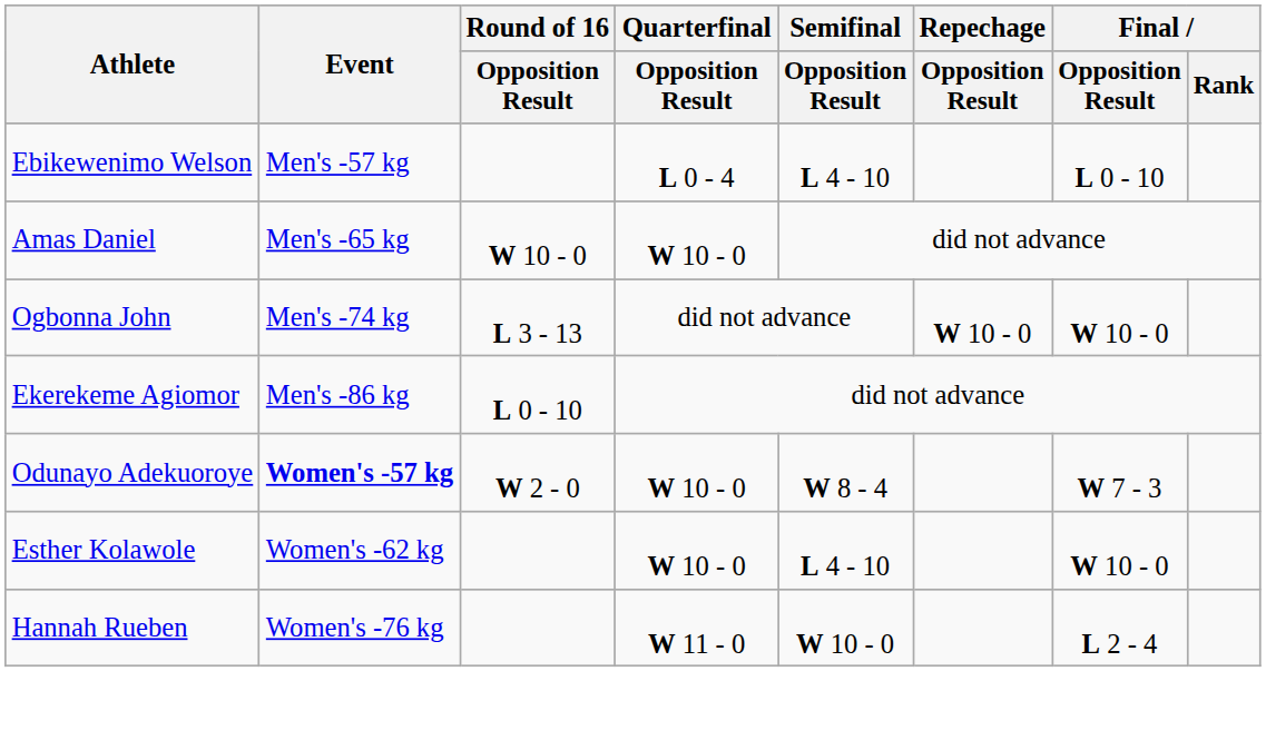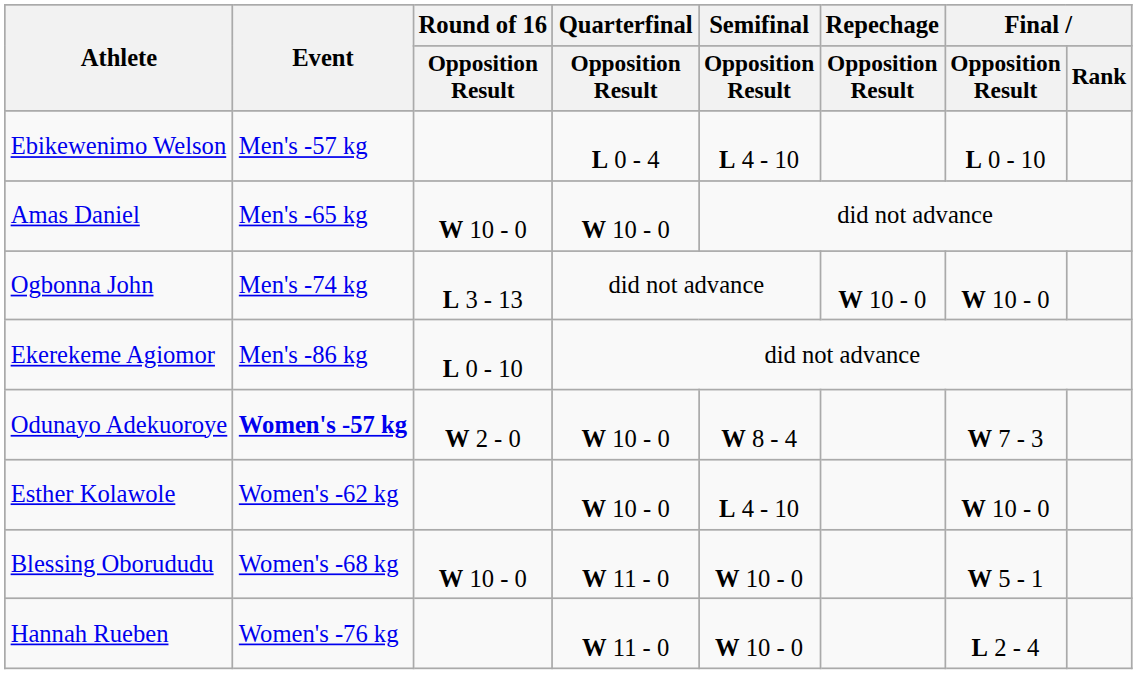+ row: Blessing Oborududu | Women's -68 kg | W 10 - 0 | W 11 - 0 | W 10 - 0 | W 5 - 1
